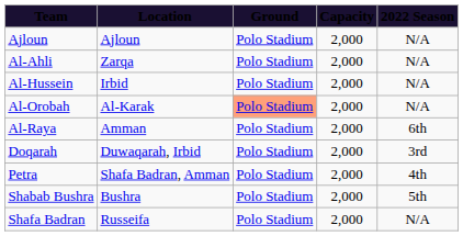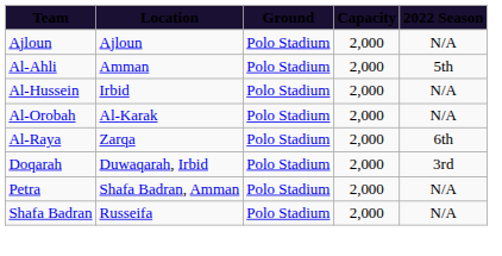Al-Ahli | Location: Zarqa -> Amman
Al-Ahli | 2022 Season: N/A -> 5th
Al-Orobah | Ground: lightsalmon background -> no background
Al-Raya | Location: Amman -> Zarqa
Petra | 2022 Season: 4th -> N/A
- row: Shabab Bushra | Bushra | Polo Stadium | 2,000 | 5th
